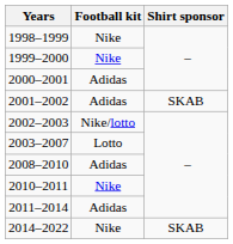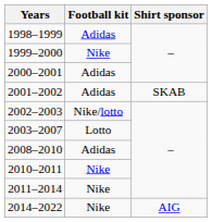1998–1999 | Football kit: Nike -> Adidas
2011–2014 | Football kit: Adidas -> Nike
2014–2022 | Shirt sponsor: SKAB -> AIG
